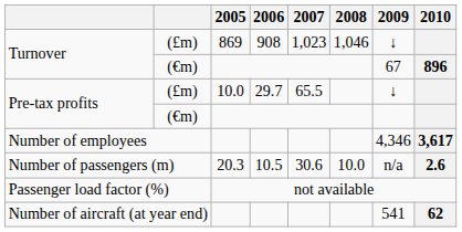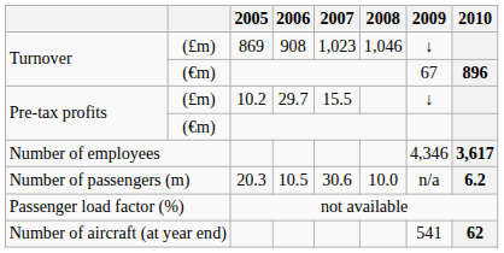Pre-tax profits / (£m) | 2005: 10.0 -> 10.2
Pre-tax profits / (£m) | 2007: 65.5 -> 15.5
Number of passengers (m) | 2010: 2.6 -> 6.2
